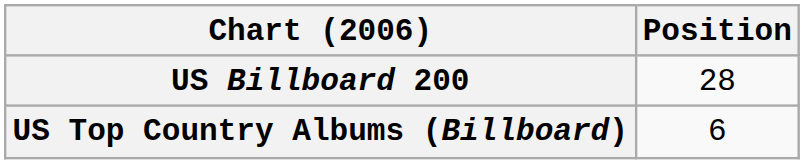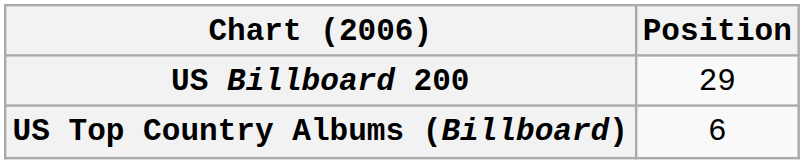US Billboard 200 | Position: 28 -> 29
